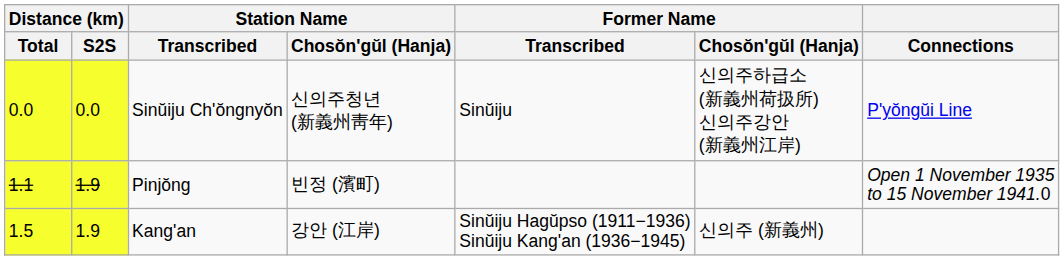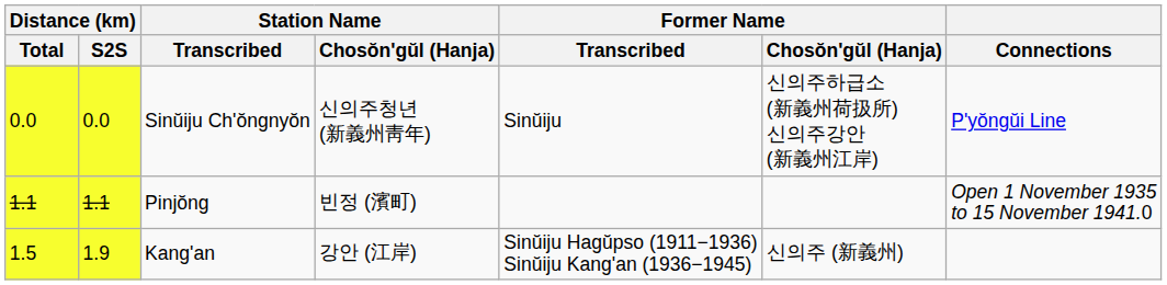Pinjŏng | Distance (km) / S2S: 1.9 -> 1.1
